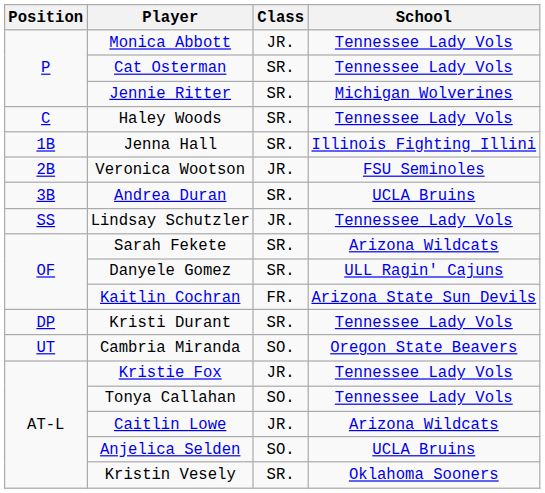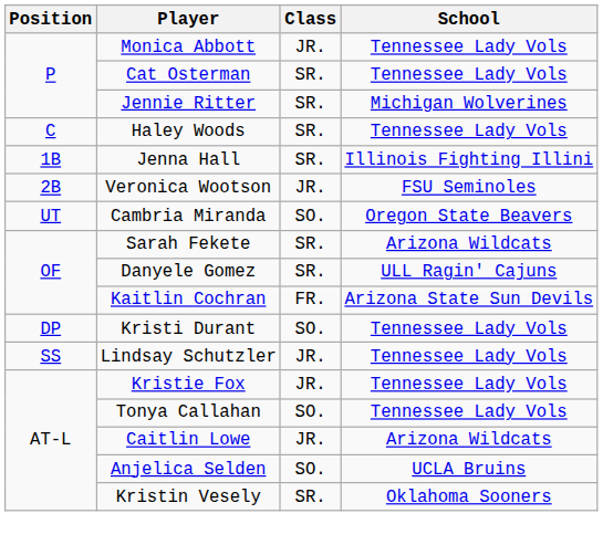- row: 3B | Andrea Duran | SR. | UCLA Bruins
rows swapped: Lindsay Schutzler <-> Cambria Miranda
Kristi Durant | Class: SR. -> SO.
